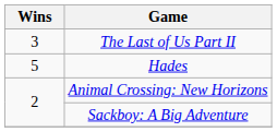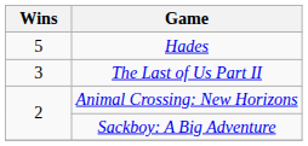rows swapped: Hades <-> The Last of Us Part II
